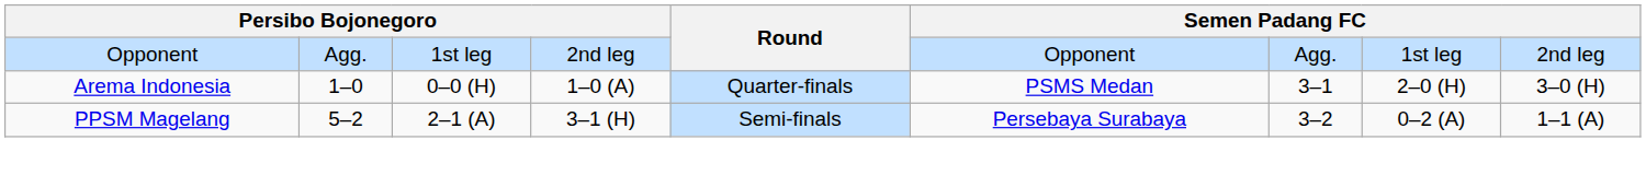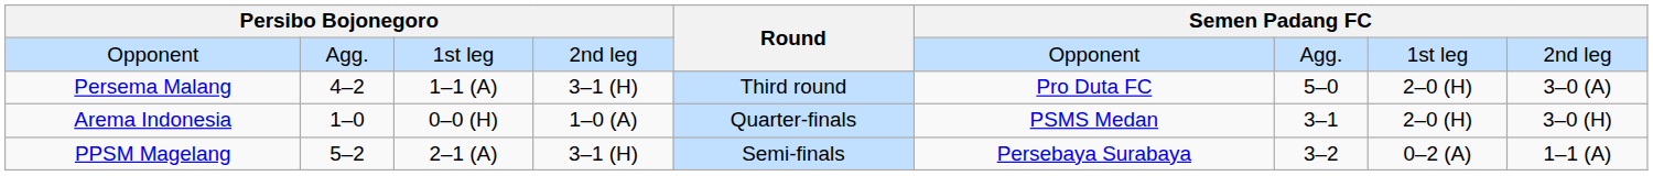+ row: Persema Malang | 4–2 | 1–1 (A) | 3–1 (H) | Third round | Pro Duta FC | 5–0 | 2–0 (H) | 3–0 (A)
